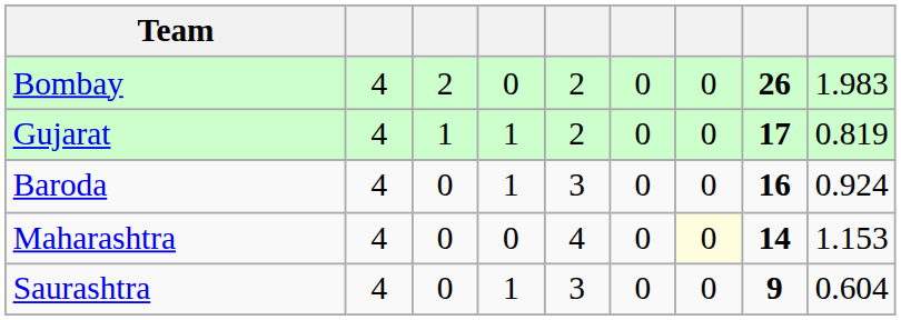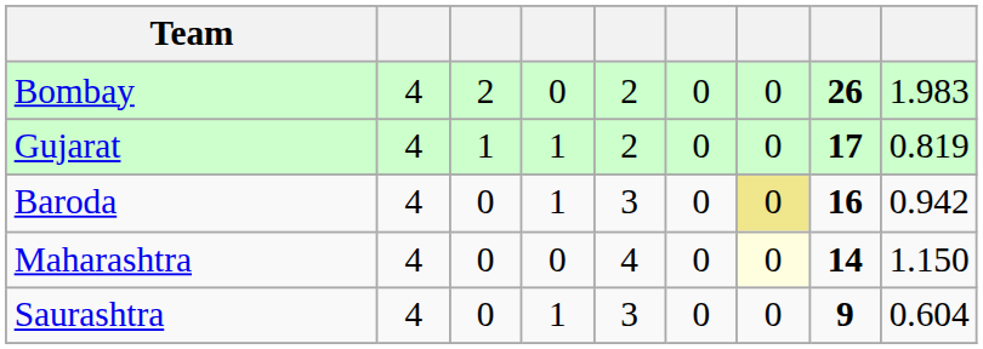Baroda | column 7: no background -> khaki background
Baroda | column 9: 0.924 -> 0.942
Maharashtra | column 9: 1.153 -> 1.150
